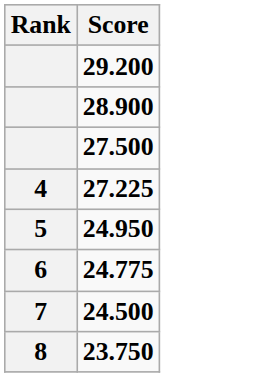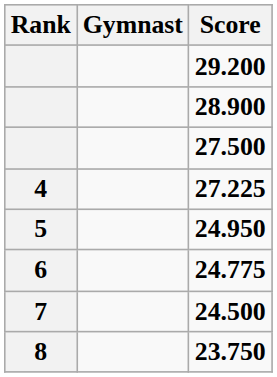+ column: Gymnast
